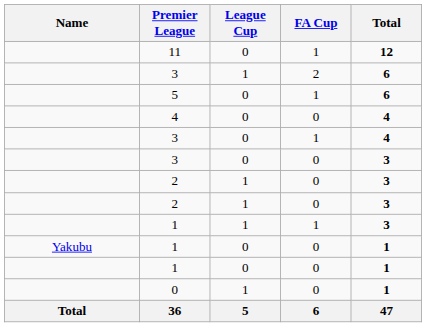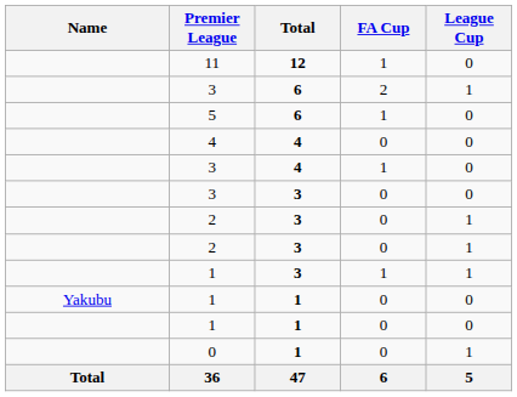columns swapped: League Cup <-> Total
